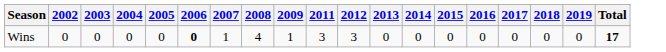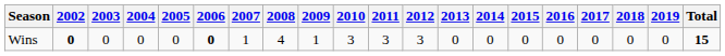+ column: 2010 | 3
Wins | 2002: normal -> bold
Wins | Total: 17 -> 15
